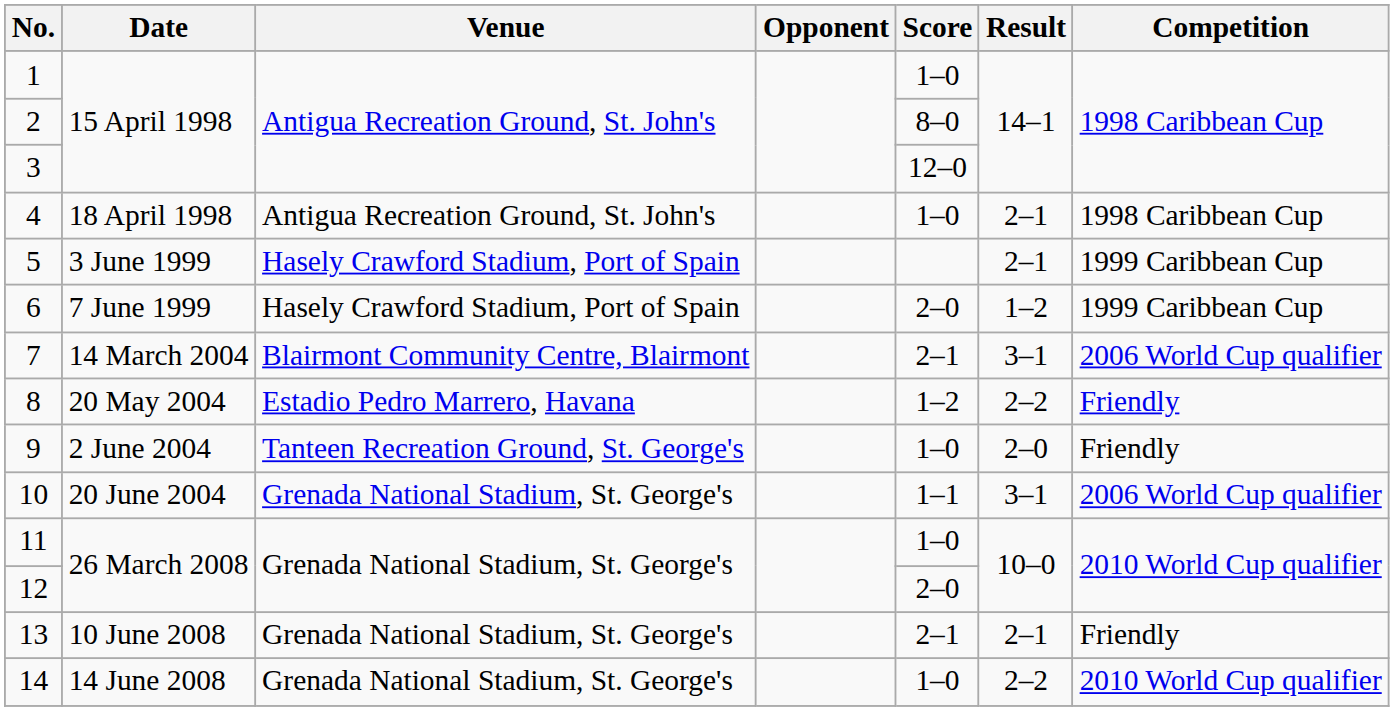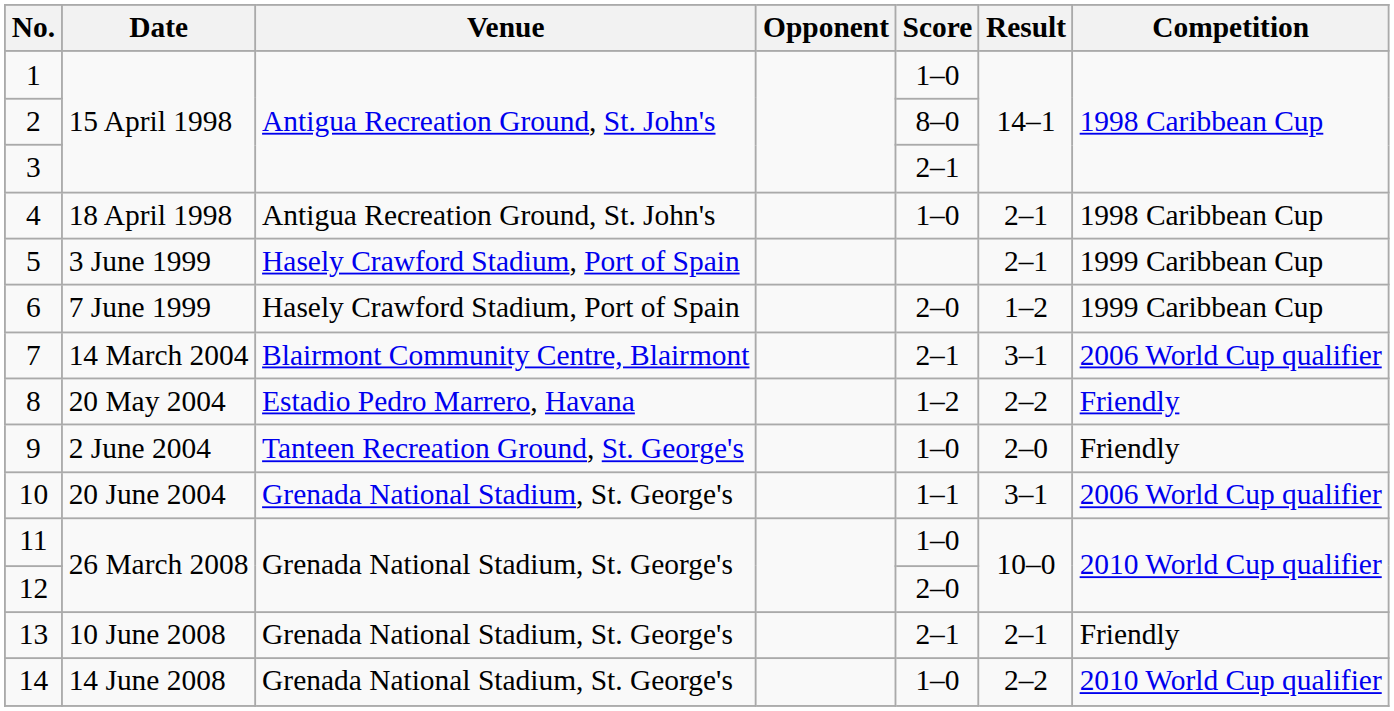3 | Score: 12–0 -> 2–1
